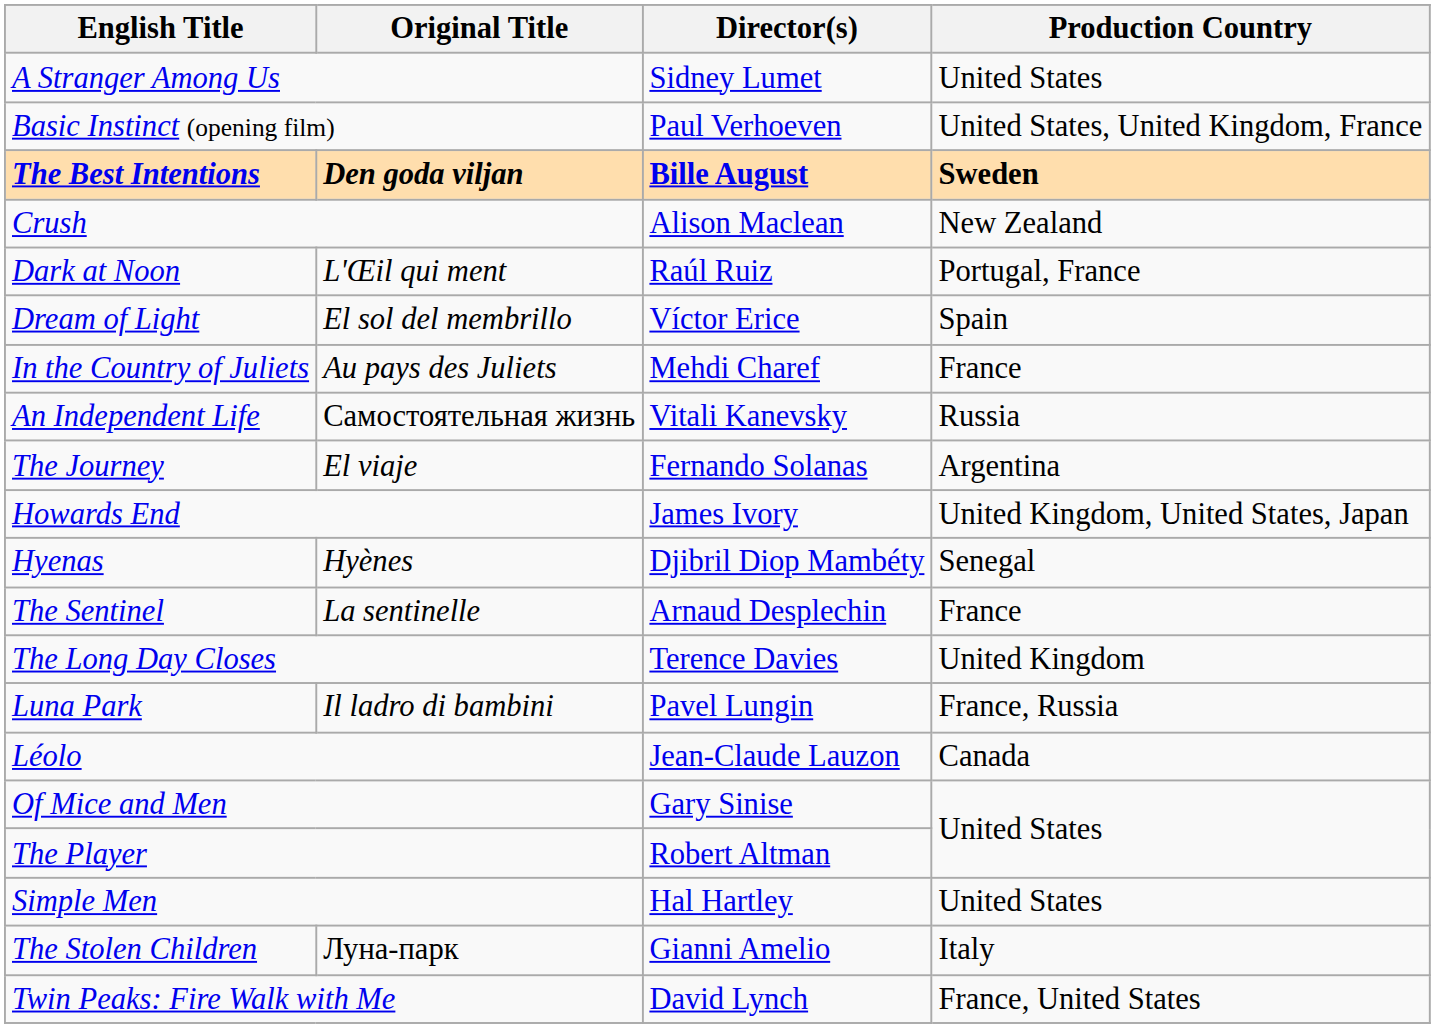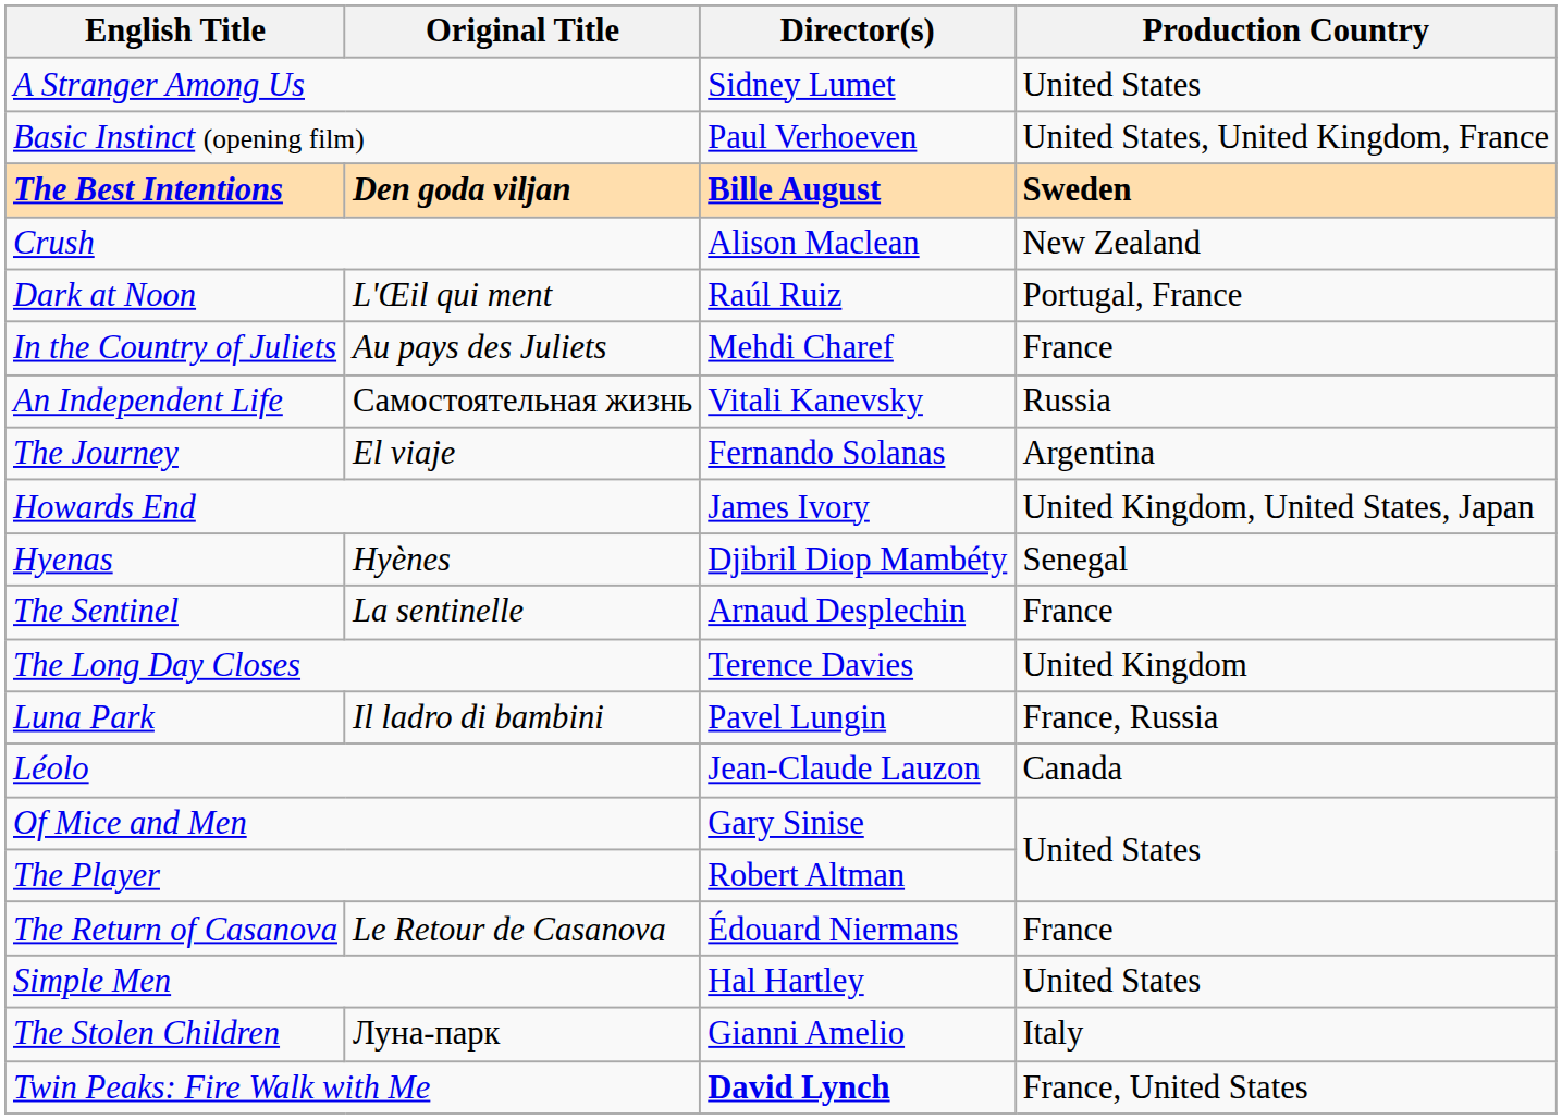- row: Dream of Light | El sol del membrillo | Víctor Erice | Spain
+ row: The Return of Casanova | Le Retour de Casanova | Édouard Niermans | France
Twin Peaks: Fire Walk with Me | Director(s): normal -> bold
